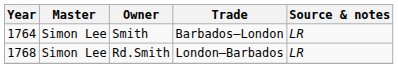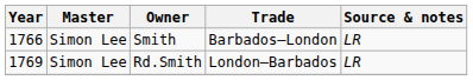Smith | Year: 1764 -> 1766
Rd.Smith | Year: 1768 -> 1769
